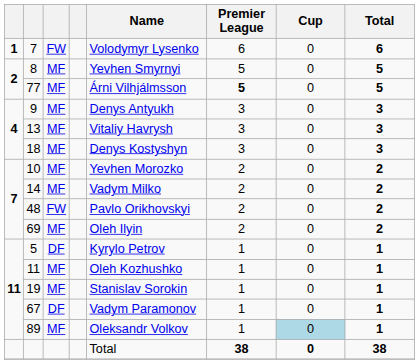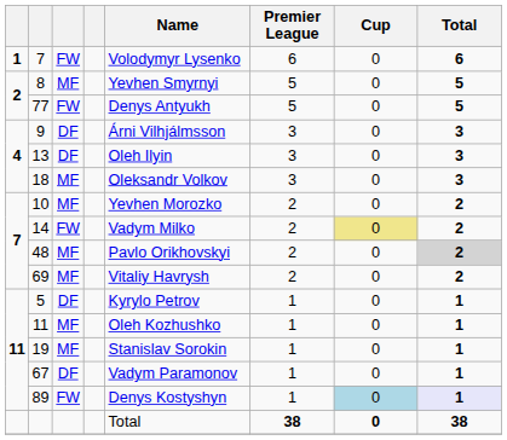77 | column 3: MF -> FW
77 | Name: Árni Vilhjálmsson -> Denys Antyukh
77 | Premier League: bold -> normal
9 | column 3: MF -> DF
9 | Name: Denys Antyukh -> Árni Vilhjálmsson
13 | column 3: MF -> DF
13 | Name: Vitaliy Havrysh -> Oleh Ilyin
18 | Name: Denys Kostyshyn -> Oleksandr Volkov
14 | column 3: MF -> FW
14 | Cup: no background -> khaki background
48 | column 3: FW -> MF
48 | Total: no background -> lightgrey background
69 | Name: Oleh Ilyin -> Vitaliy Havrysh
89 | column 3: MF -> FW
89 | Name: Oleksandr Volkov -> Denys Kostyshyn
89 | Total: no background -> lavender background
